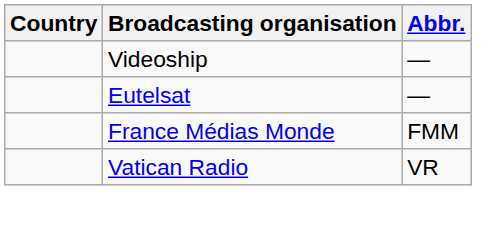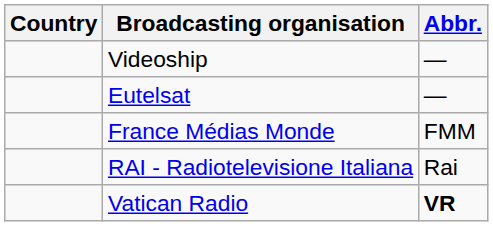+ row: RAI - Radiotelevisione Italiana | Rai
Vatican Radio | Abbr.: normal -> bold
